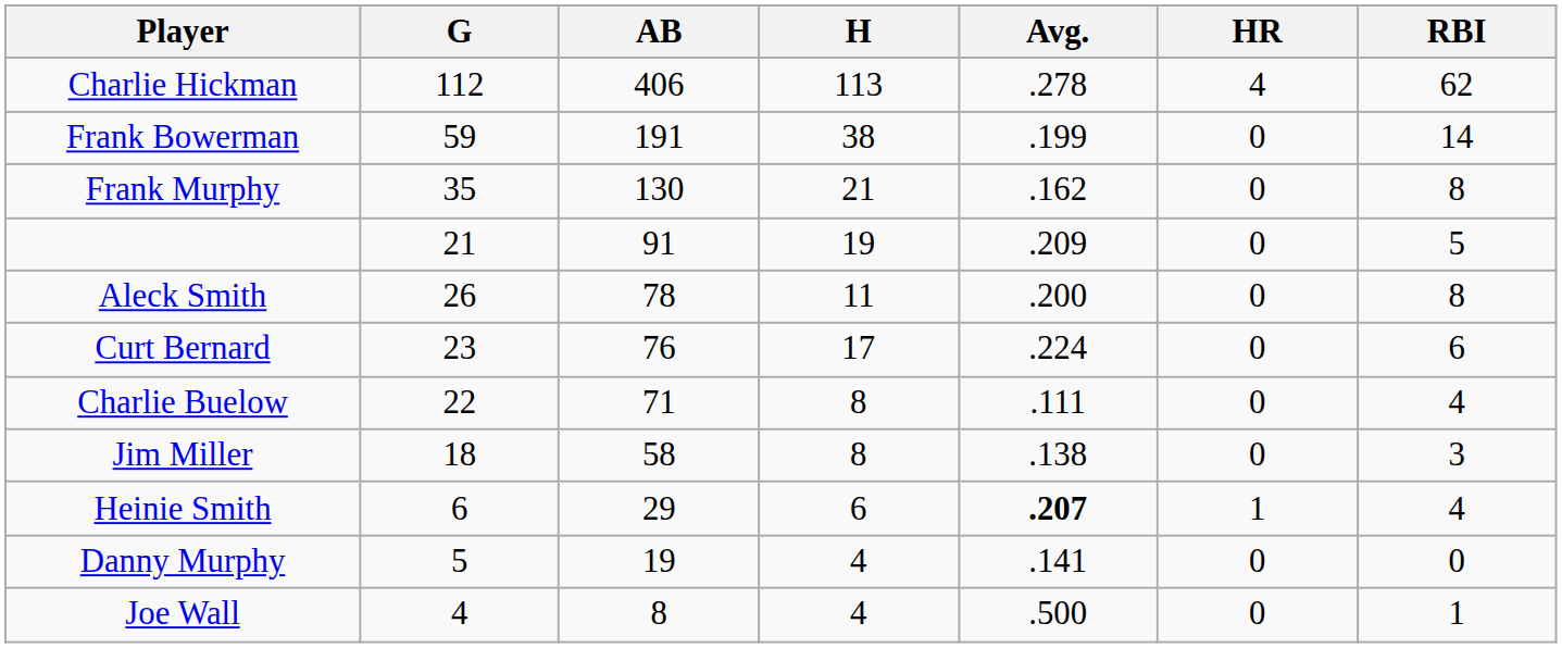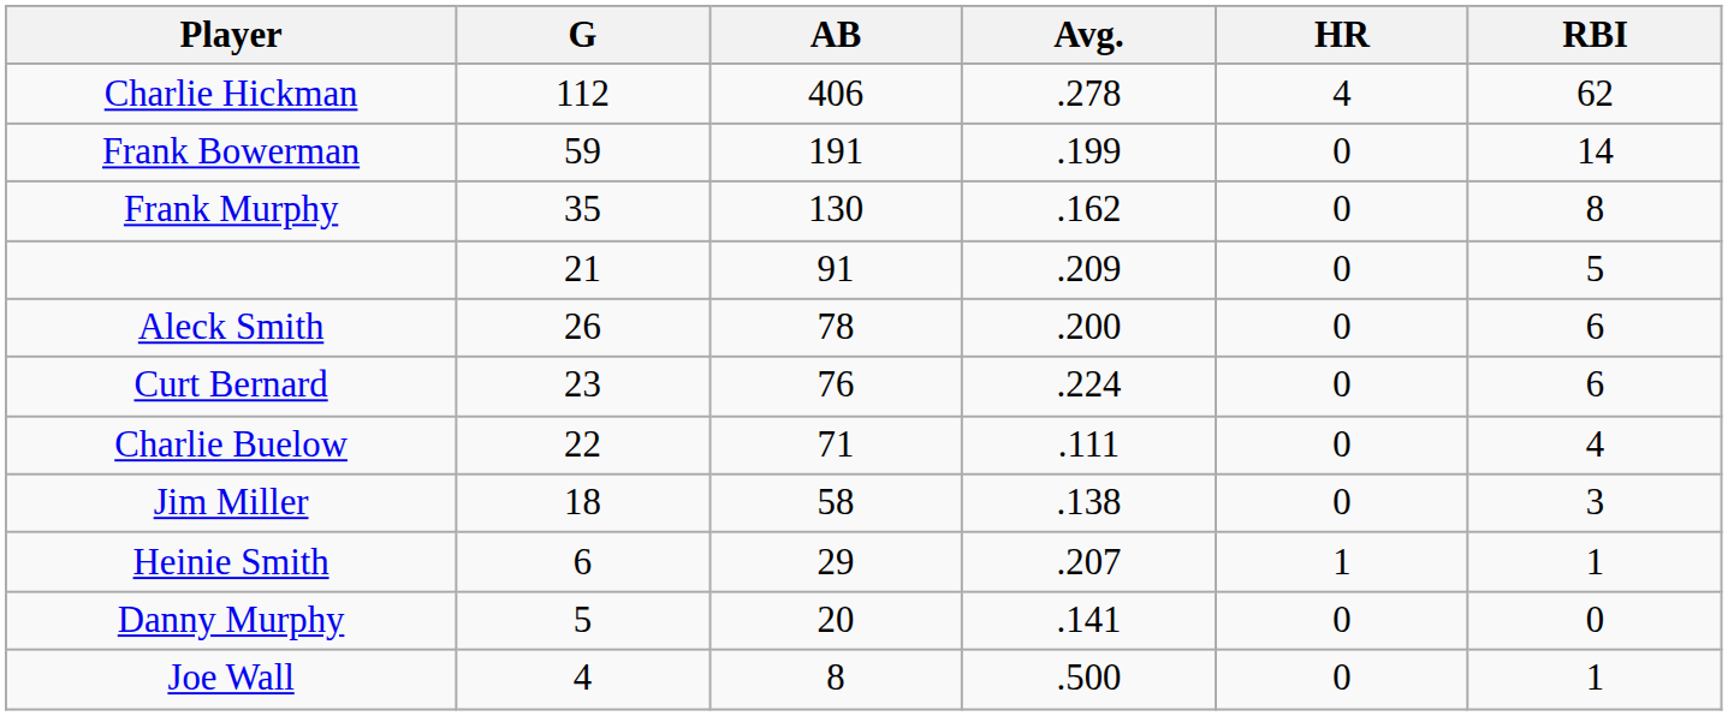- column: H | 113 | 38 | 21 | 19 | 11 | 17 | 8 | 8 | 6 | 4 | 4
Aleck Smith | RBI: 8 -> 6
Heinie Smith | Avg.: bold -> normal
Heinie Smith | RBI: 4 -> 1
Danny Murphy | AB: 19 -> 20
